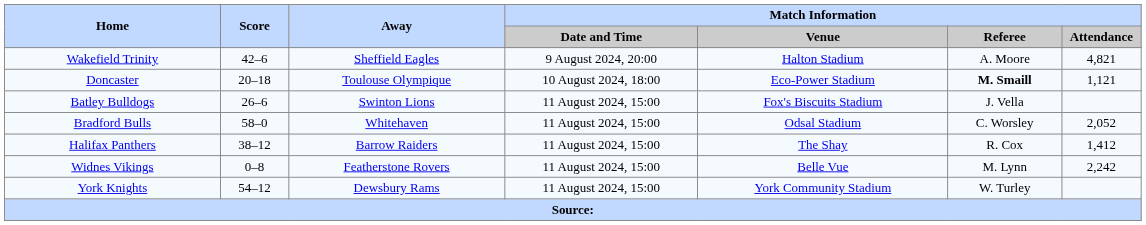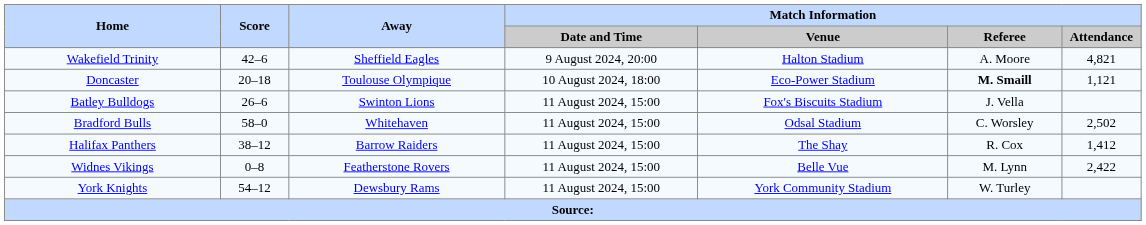Bradford Bulls | Match Information / Attendance: 2,052 -> 2,502
Widnes Vikings | Match Information / Attendance: 2,242 -> 2,422
